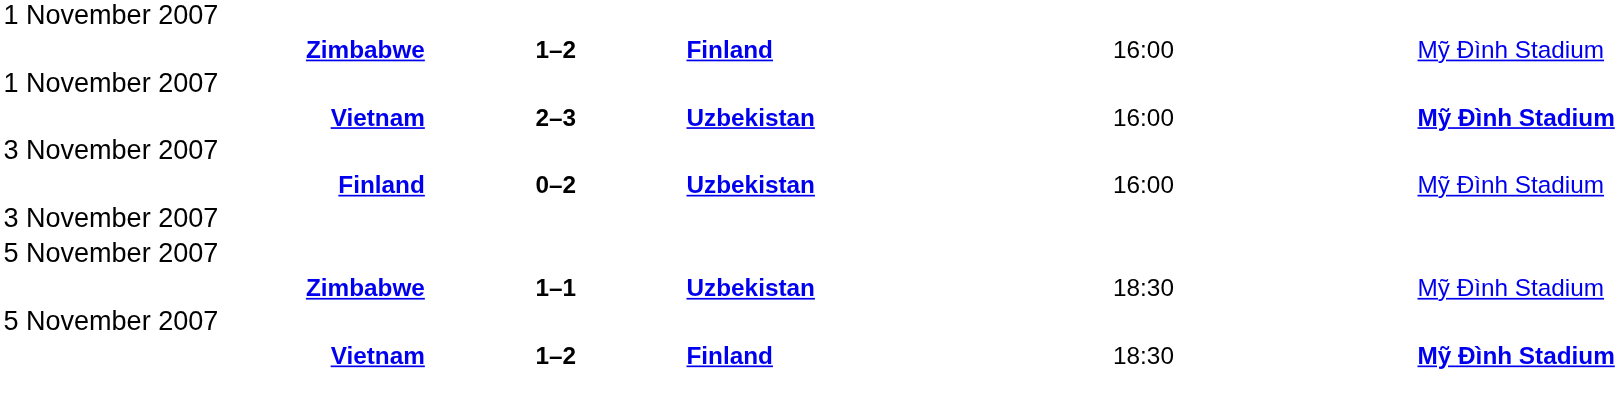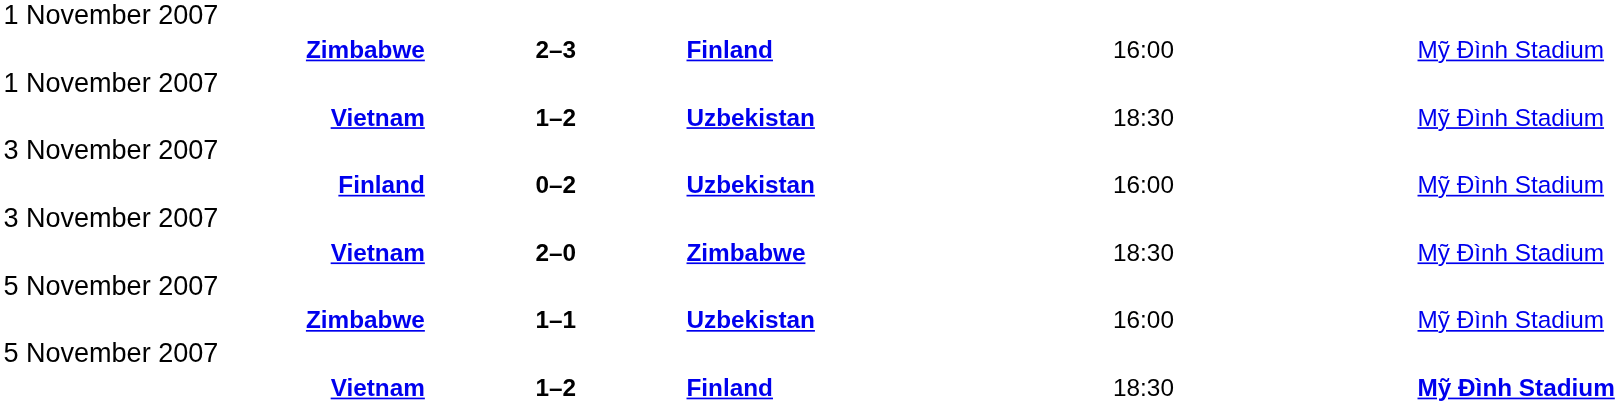Zimbabwe / Finland | column 2: 1–2 -> 2–3
Vietnam / Uzbekistan | column 2: 2–3 -> 1–2
Vietnam / Uzbekistan | column 4: 16:00 -> 18:30
Vietnam / Uzbekistan | column 5: bold -> normal
+ row: Vietnam | 2–0 | Zimbabwe | 18:30 | Mỹ Đình Stadium
Zimbabwe / Uzbekistan | column 4: 18:30 -> 16:00
